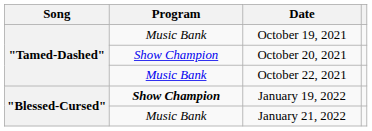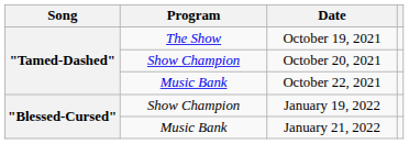October 19, 2021 | Program: Music Bank -> The Show
January 19, 2022 | Program: bold -> normal
